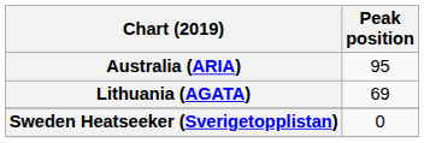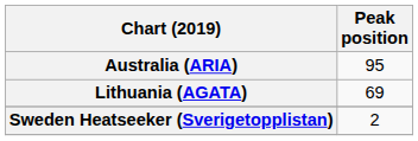Sweden Heatseeker (Sverigetopplistan) | Peak position: 0 -> 2
